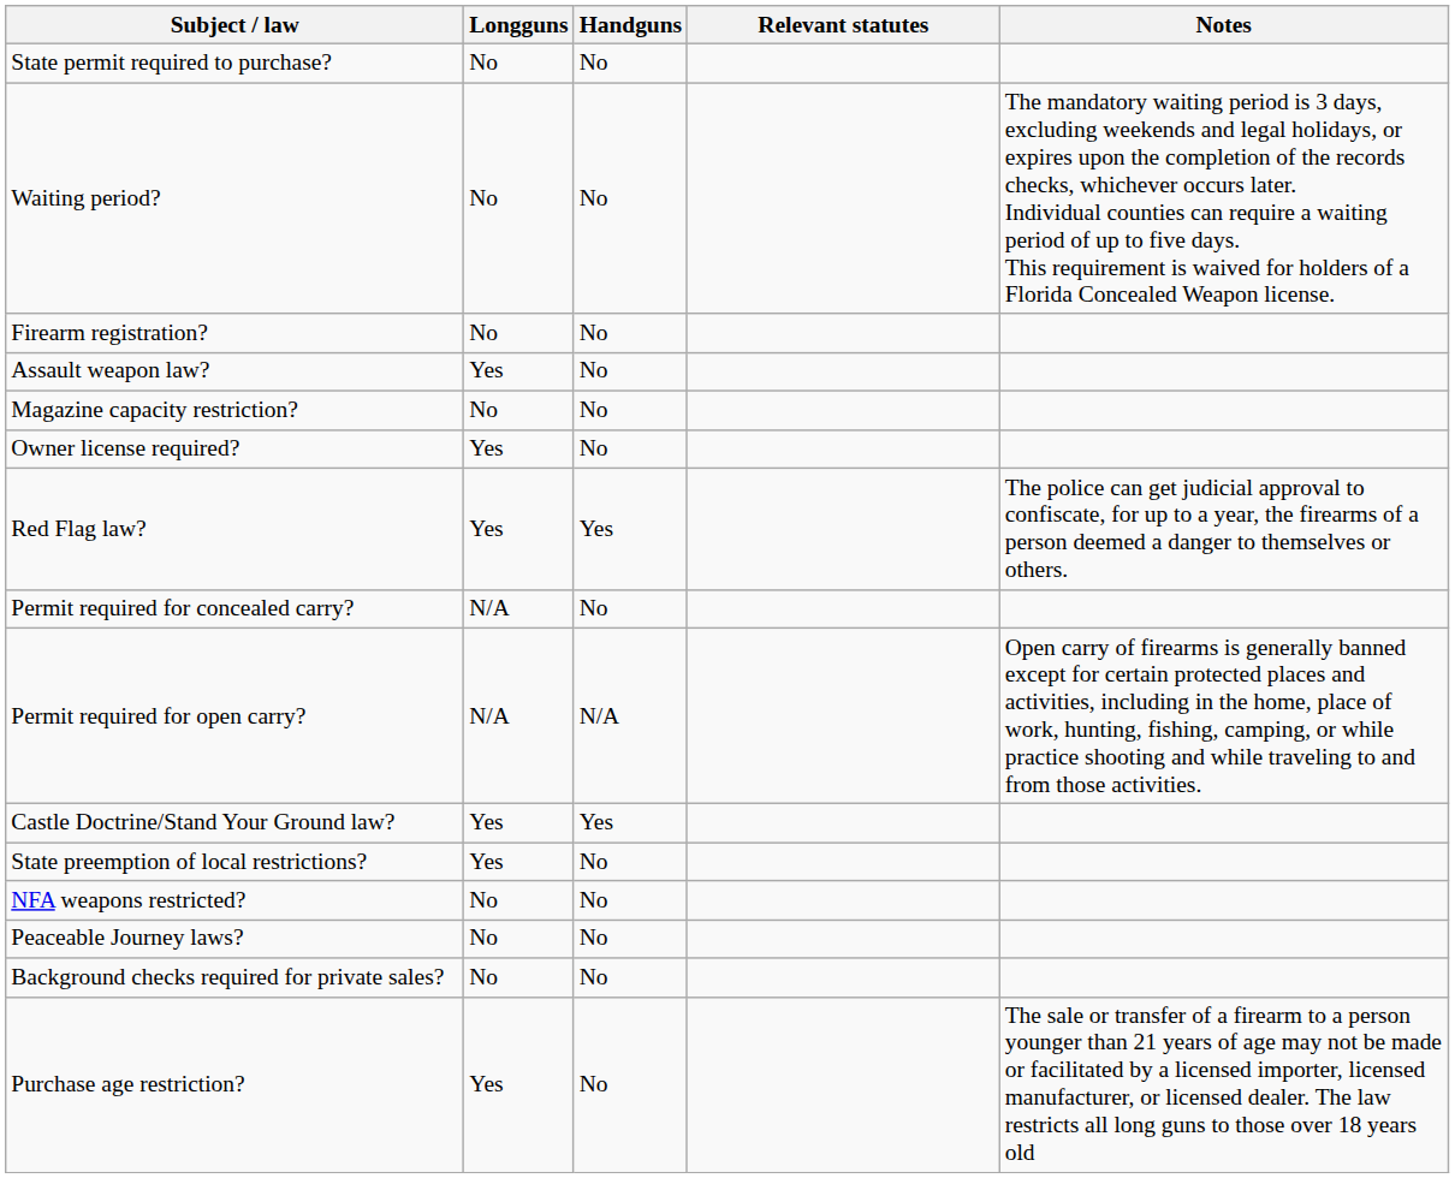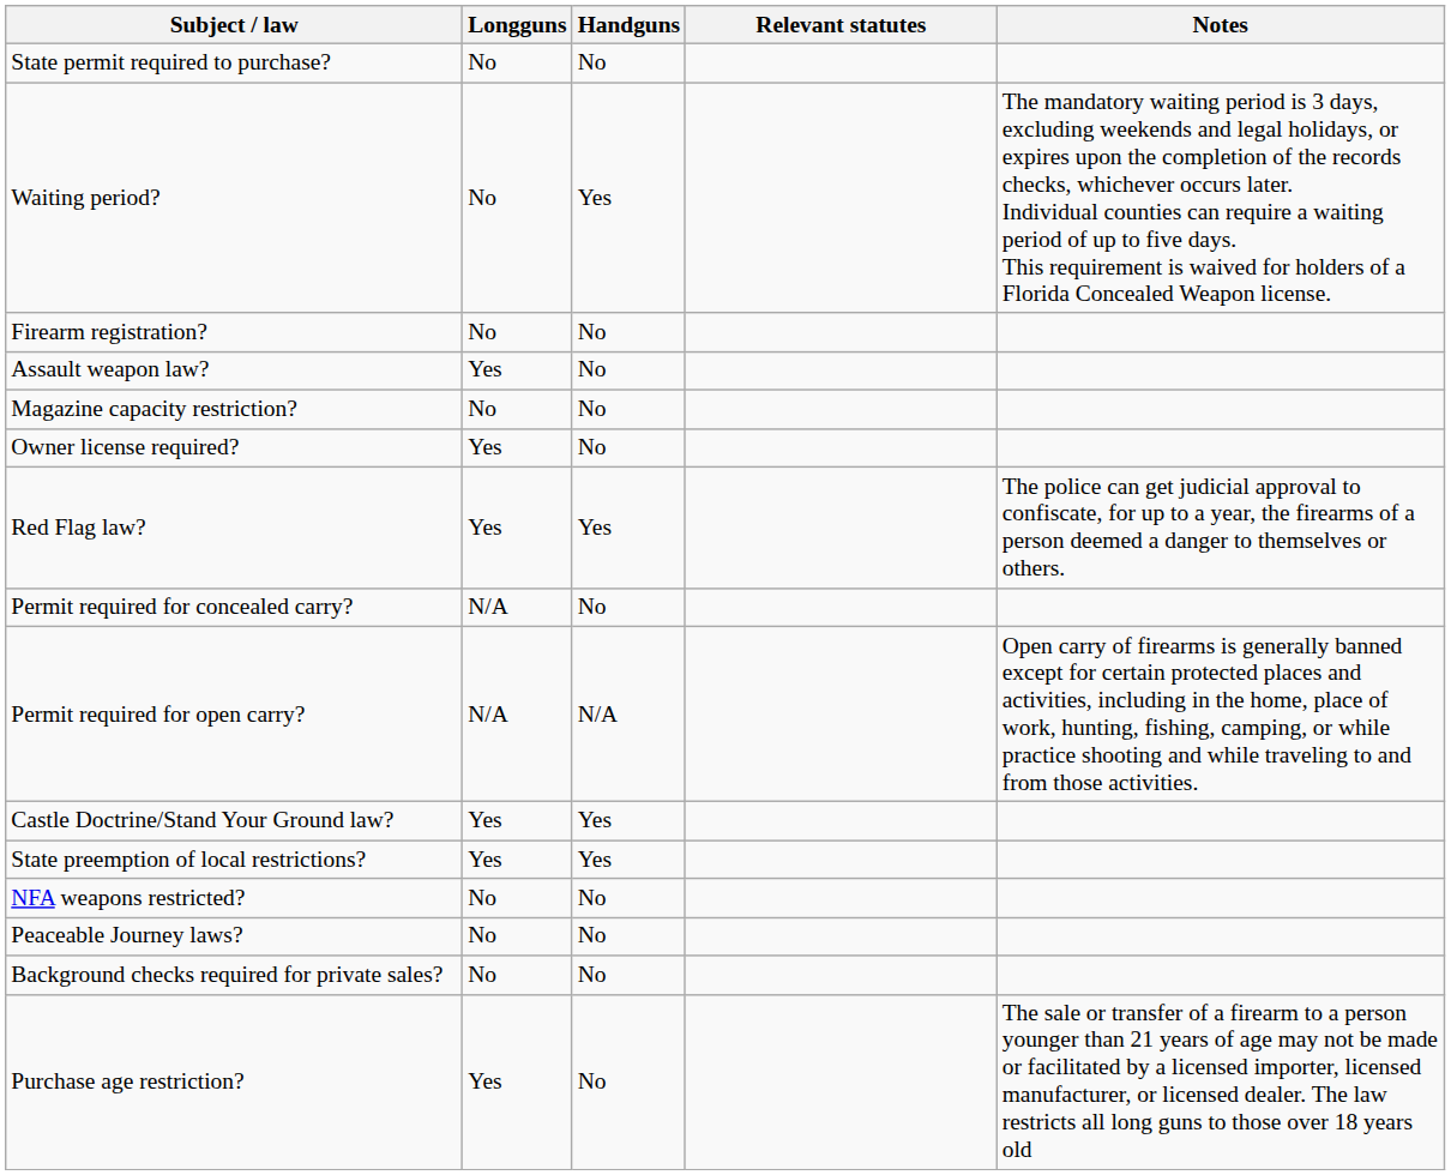Waiting period? | Handguns: No -> Yes
State preemption of local restrictions? | Handguns: No -> Yes
